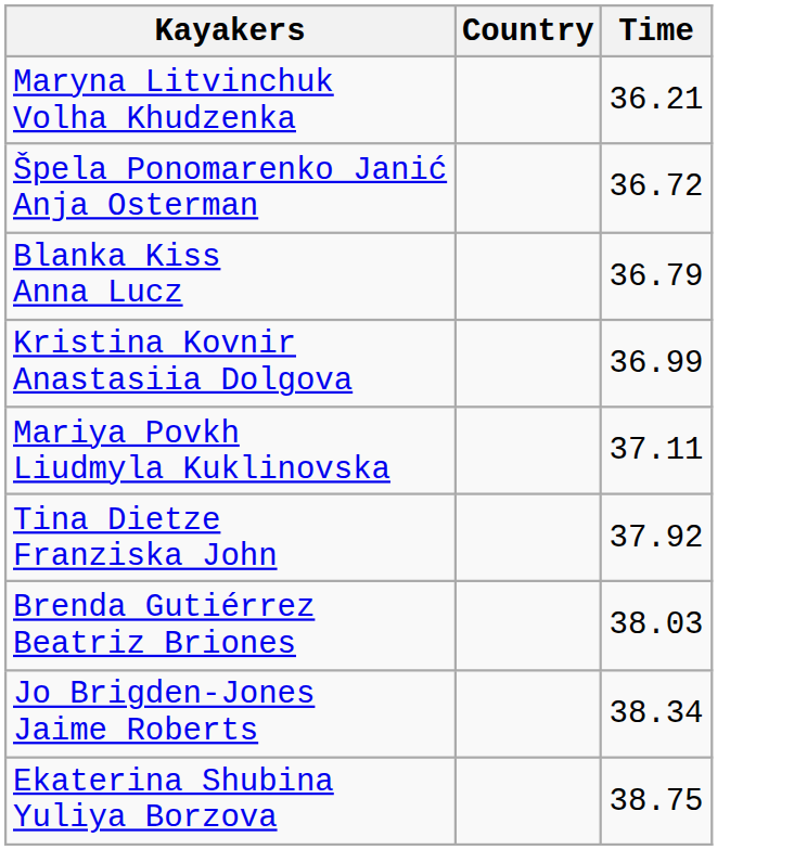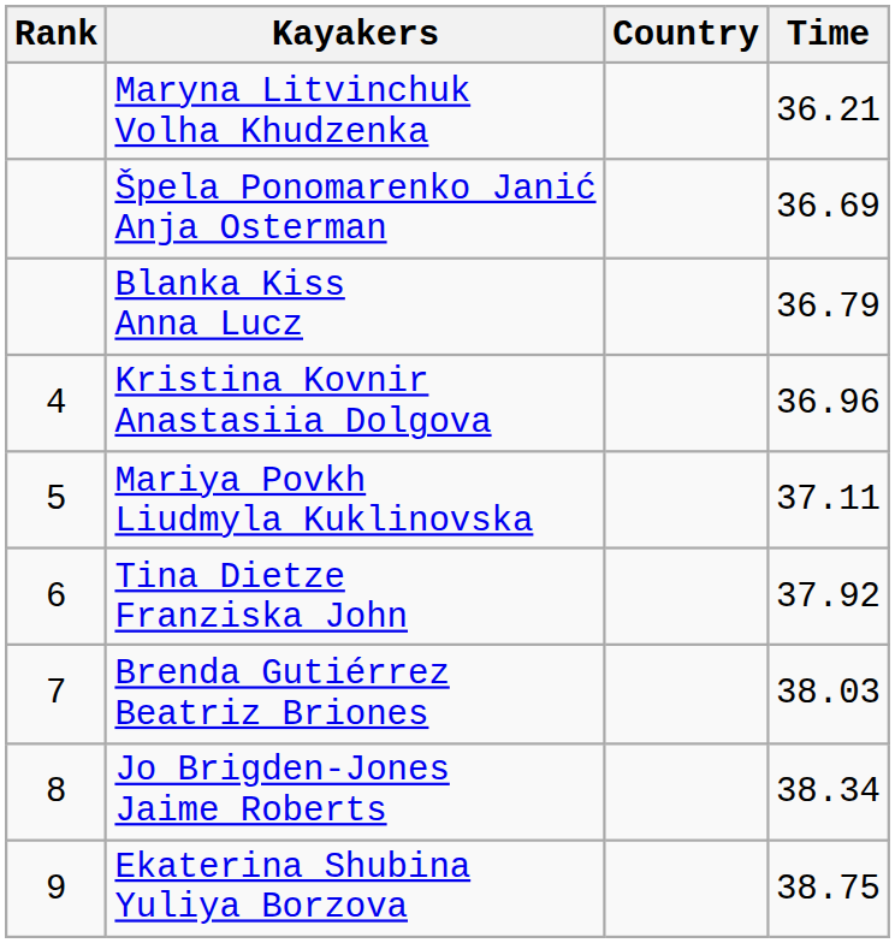+ column: Rank | 4 | 5 | 6 | 7 | 8 | 9
Špela Ponomarenko Janić Anja Osterman | Time: 36.72 -> 36.69
Kristina Kovnir Anastasiia Dolgova | Time: 36.99 -> 36.96
